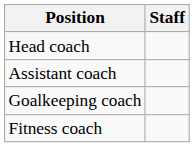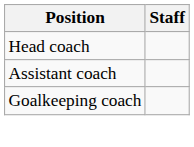- row: Fitness coach
